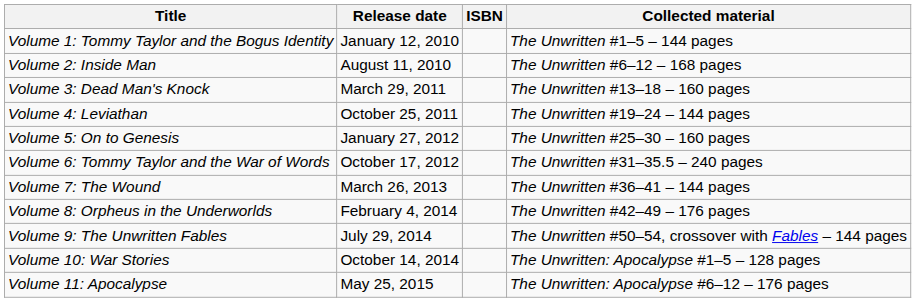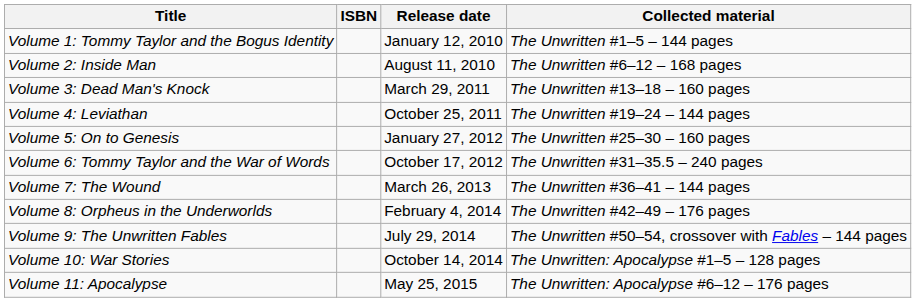columns swapped: ISBN <-> Release date
